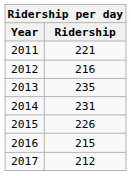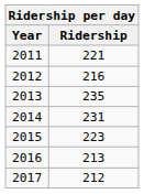2015 | Ridership: 226 -> 223
2016 | Ridership: 215 -> 213
